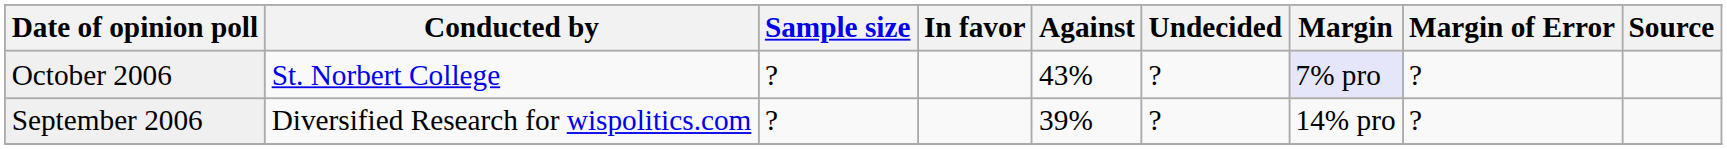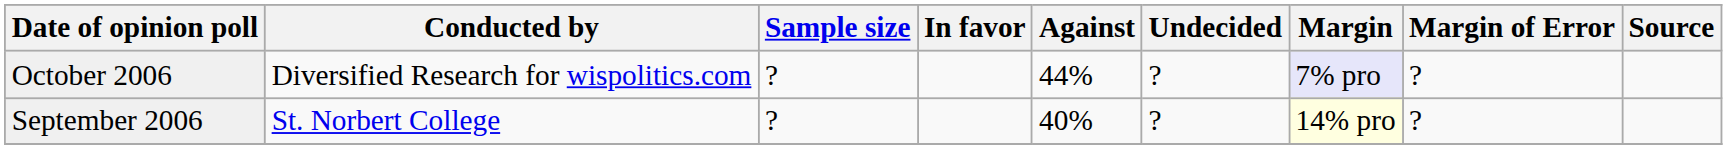October 2006 | Conducted by: St. Norbert College -> Diversified Research for wispolitics.com
October 2006 | Against: 43% -> 44%
September 2006 | Conducted by: Diversified Research for wispolitics.com -> St. Norbert College
September 2006 | Against: 39% -> 40%
September 2006 | Margin: no background -> lightyellow background
